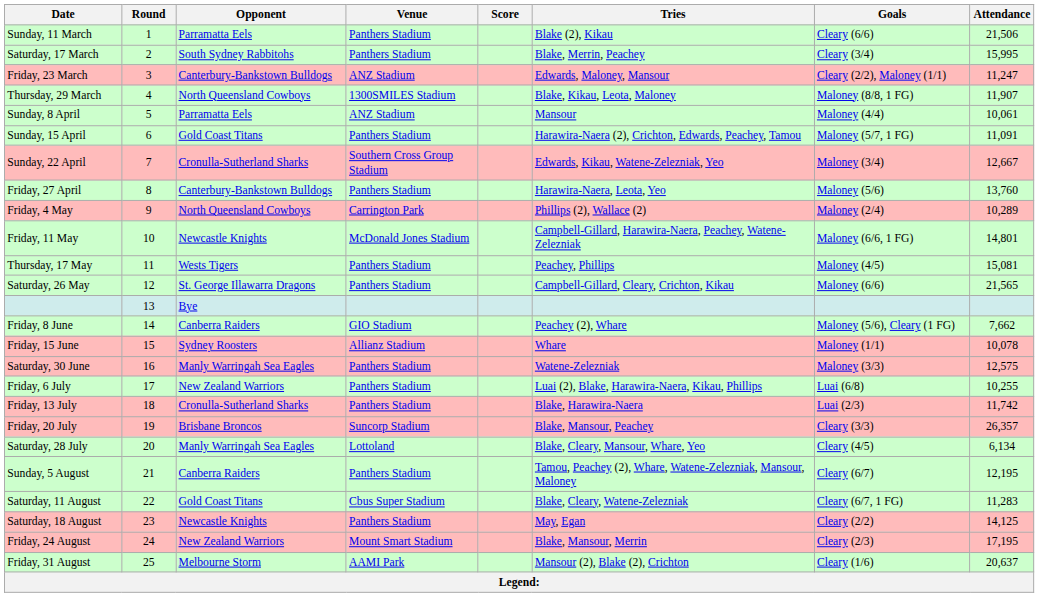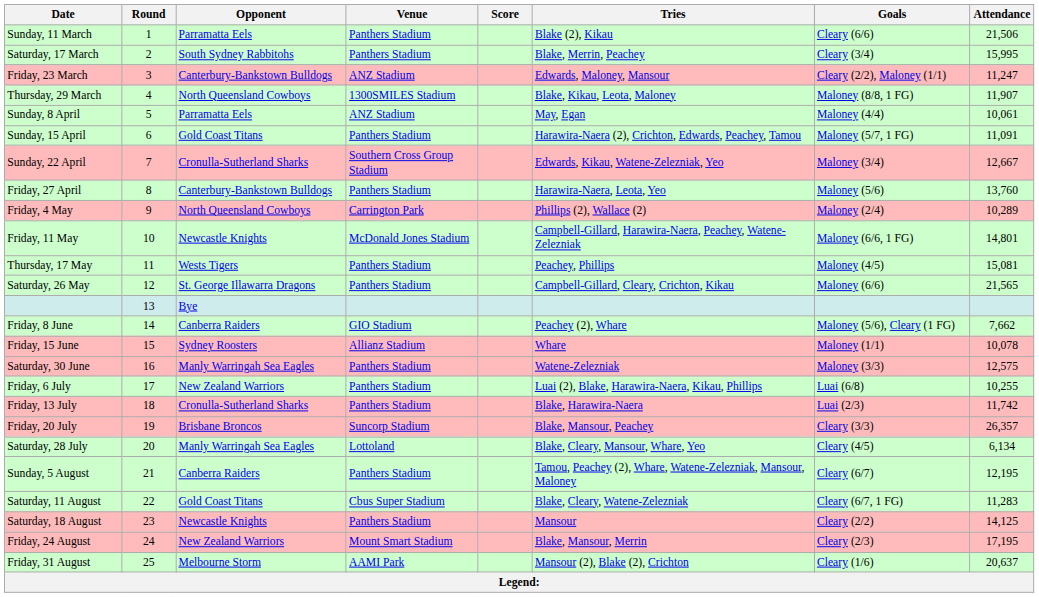Sunday, 8 April | Tries: Mansour -> May, Egan
Saturday, 18 August | Tries: May, Egan -> Mansour
